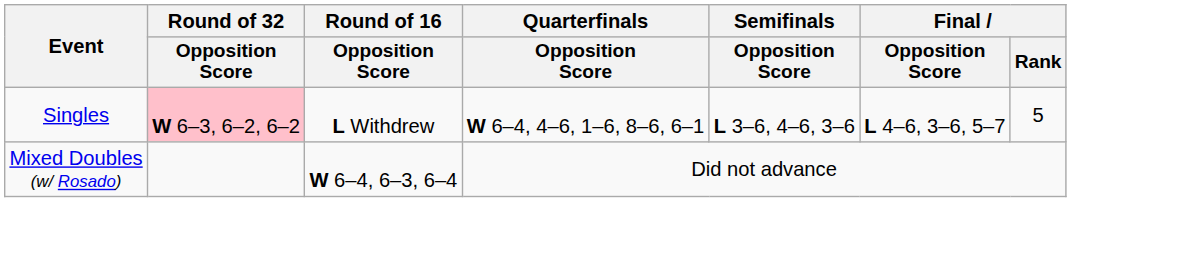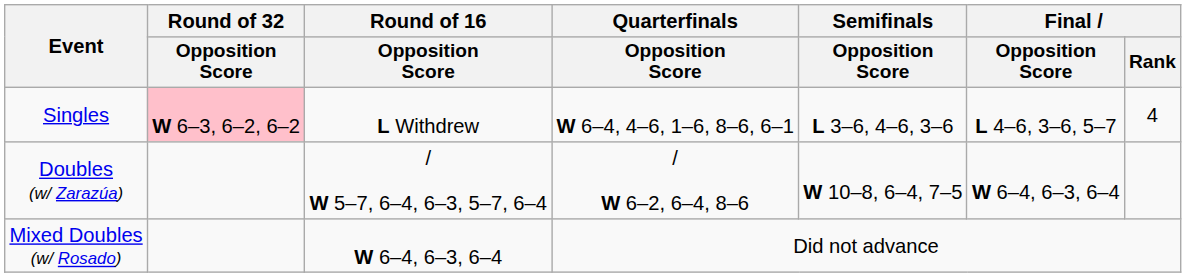Singles | Final / Rank: 5 -> 4
+ row: Doubles (w/ Zarazúa) | / W 5–7, 6–4, 6–3, 5–7, 6–4 | / W 6–2, 6–4, 8–6 | W 10–8, 6–4, 7–5 | W 6–4, 6–3, 6–4
